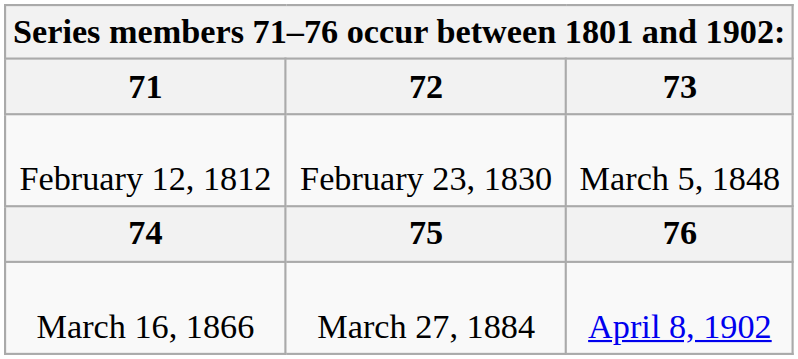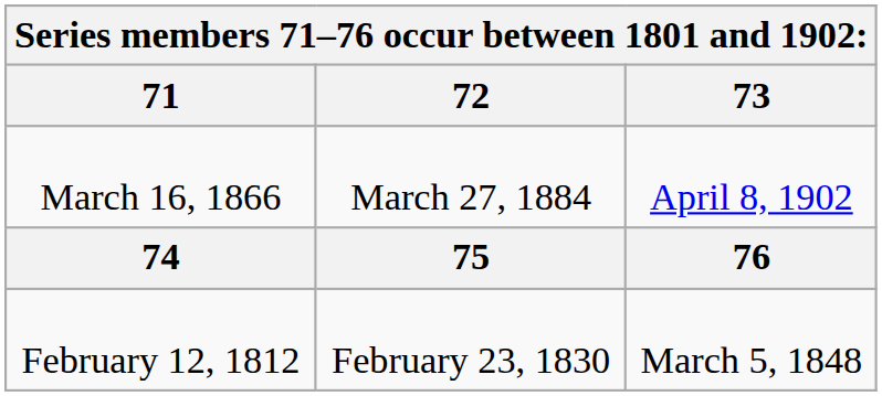rows swapped: February 12, 1812 <-> March 16, 1866
